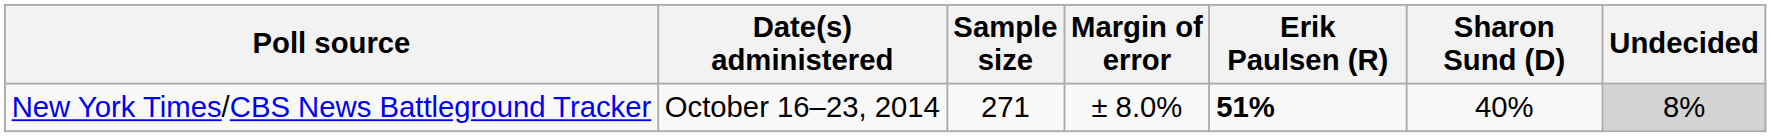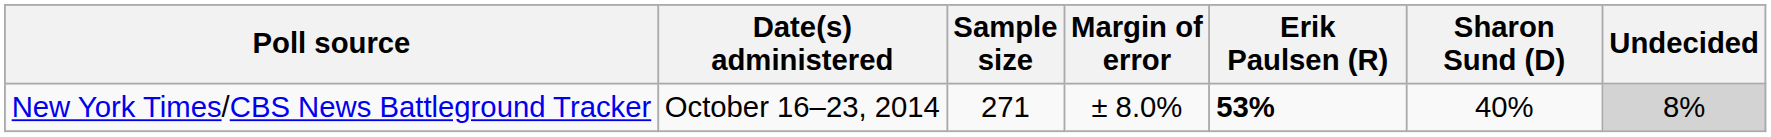New York Times/CBS News Battleground Tracker | Erik Paulsen (R): 51% -> 53%
